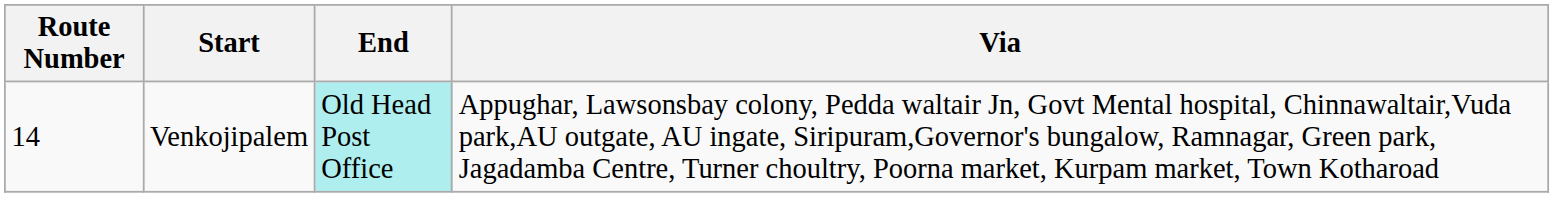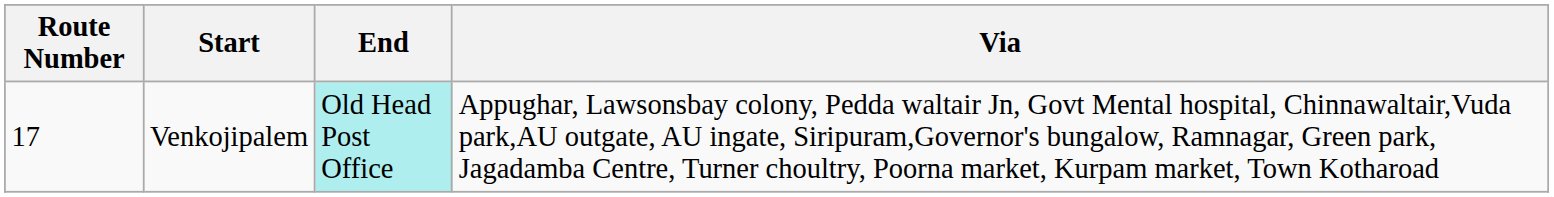Venkojipalem | Route Number: 14 -> 17
